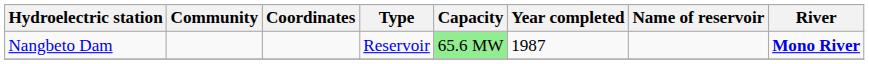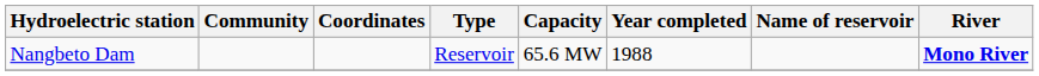Nangbeto Dam | Capacity: lightgreen background -> no background
Nangbeto Dam | Year completed: 1987 -> 1988
